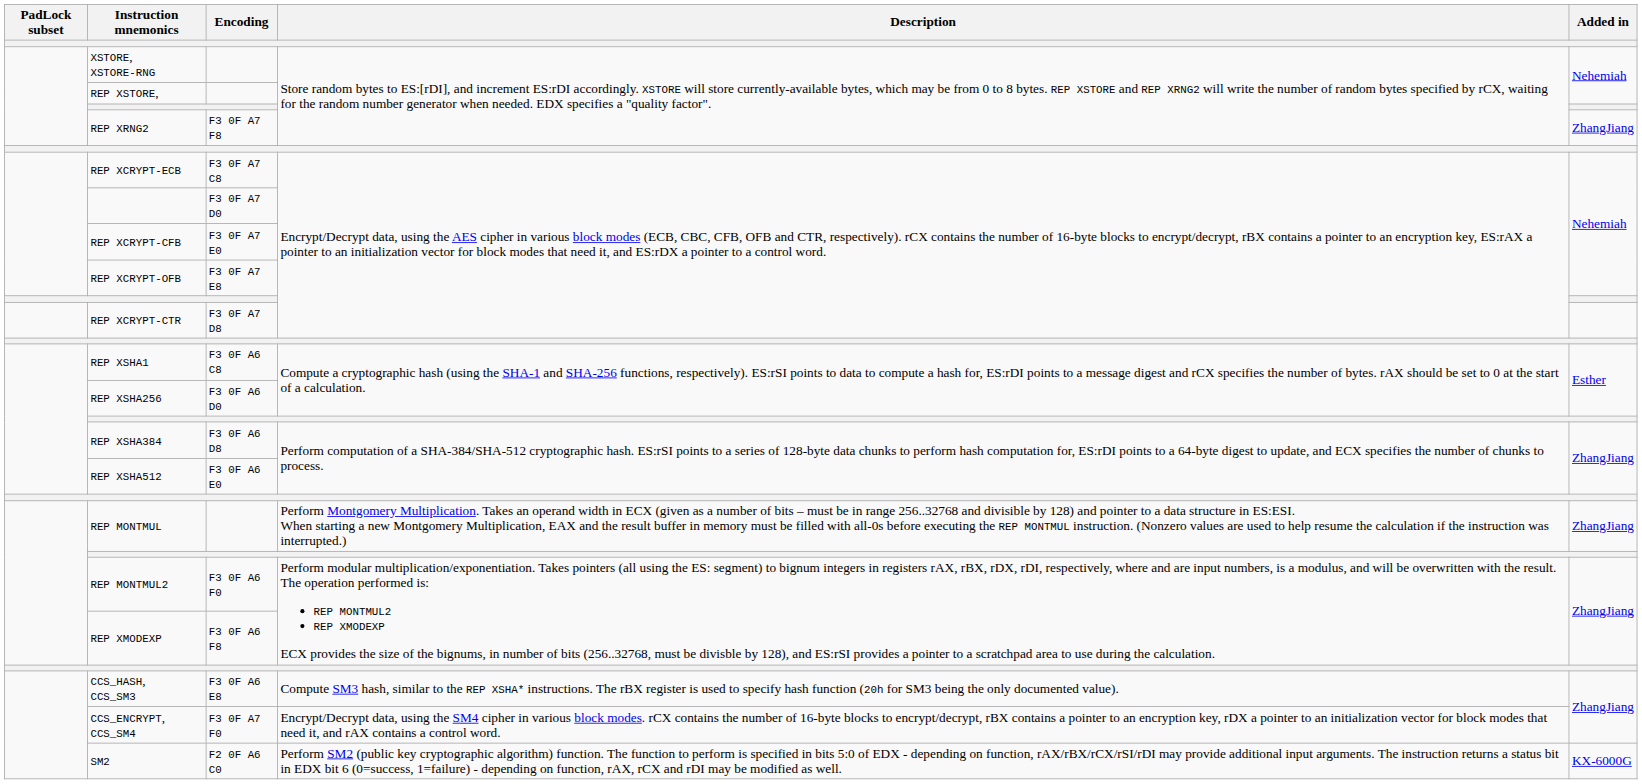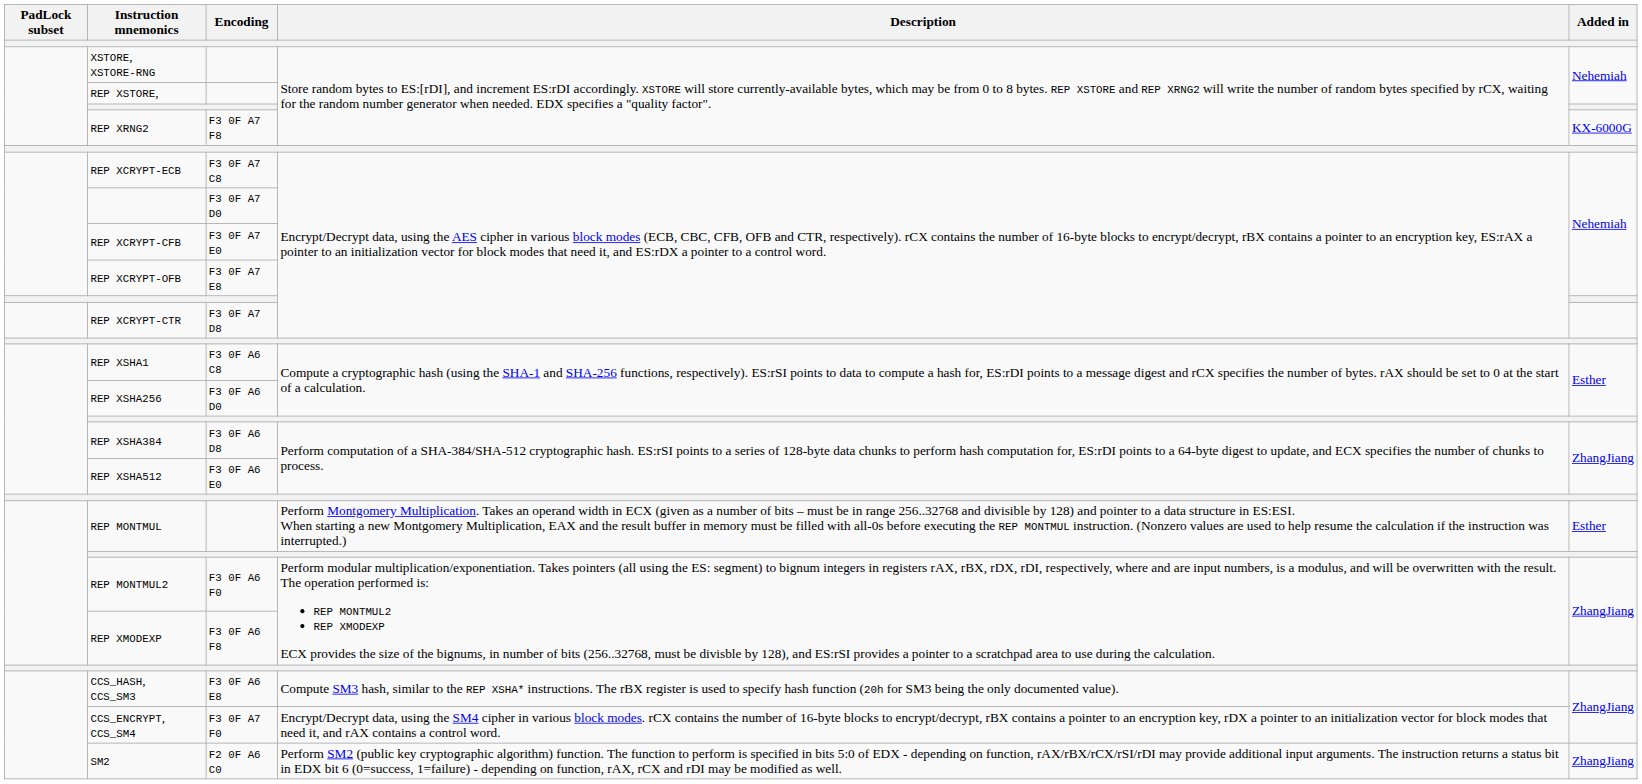REP XRNG2 | Added in: ZhangJiang -> KX-6000G
REP MONTMUL | Added in: ZhangJiang -> Esther
SM2 | Added in: KX-6000G -> ZhangJiang
